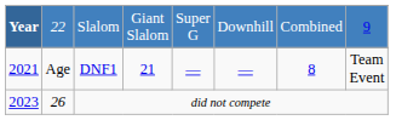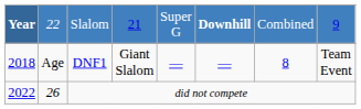Slalom | column 4: Giant Slalom -> 21
Slalom | column 6: normal -> bold
DNF1 | Year: 2021 -> 2018
DNF1 | column 4: 21 -> Giant Slalom
did not compete | Year: 2023 -> 2022
